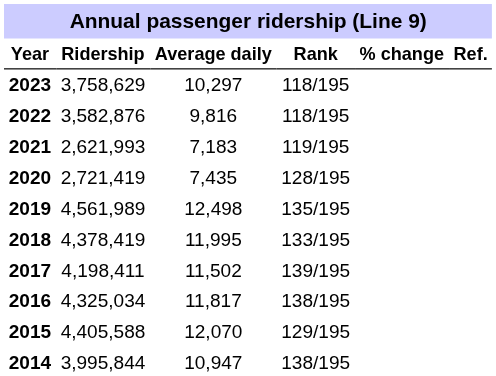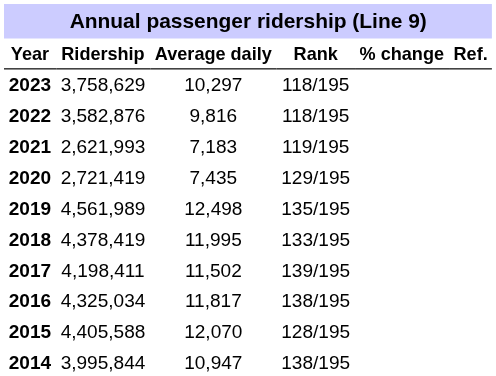2020 | Rank: 128/195 -> 129/195
2015 | Rank: 129/195 -> 128/195
